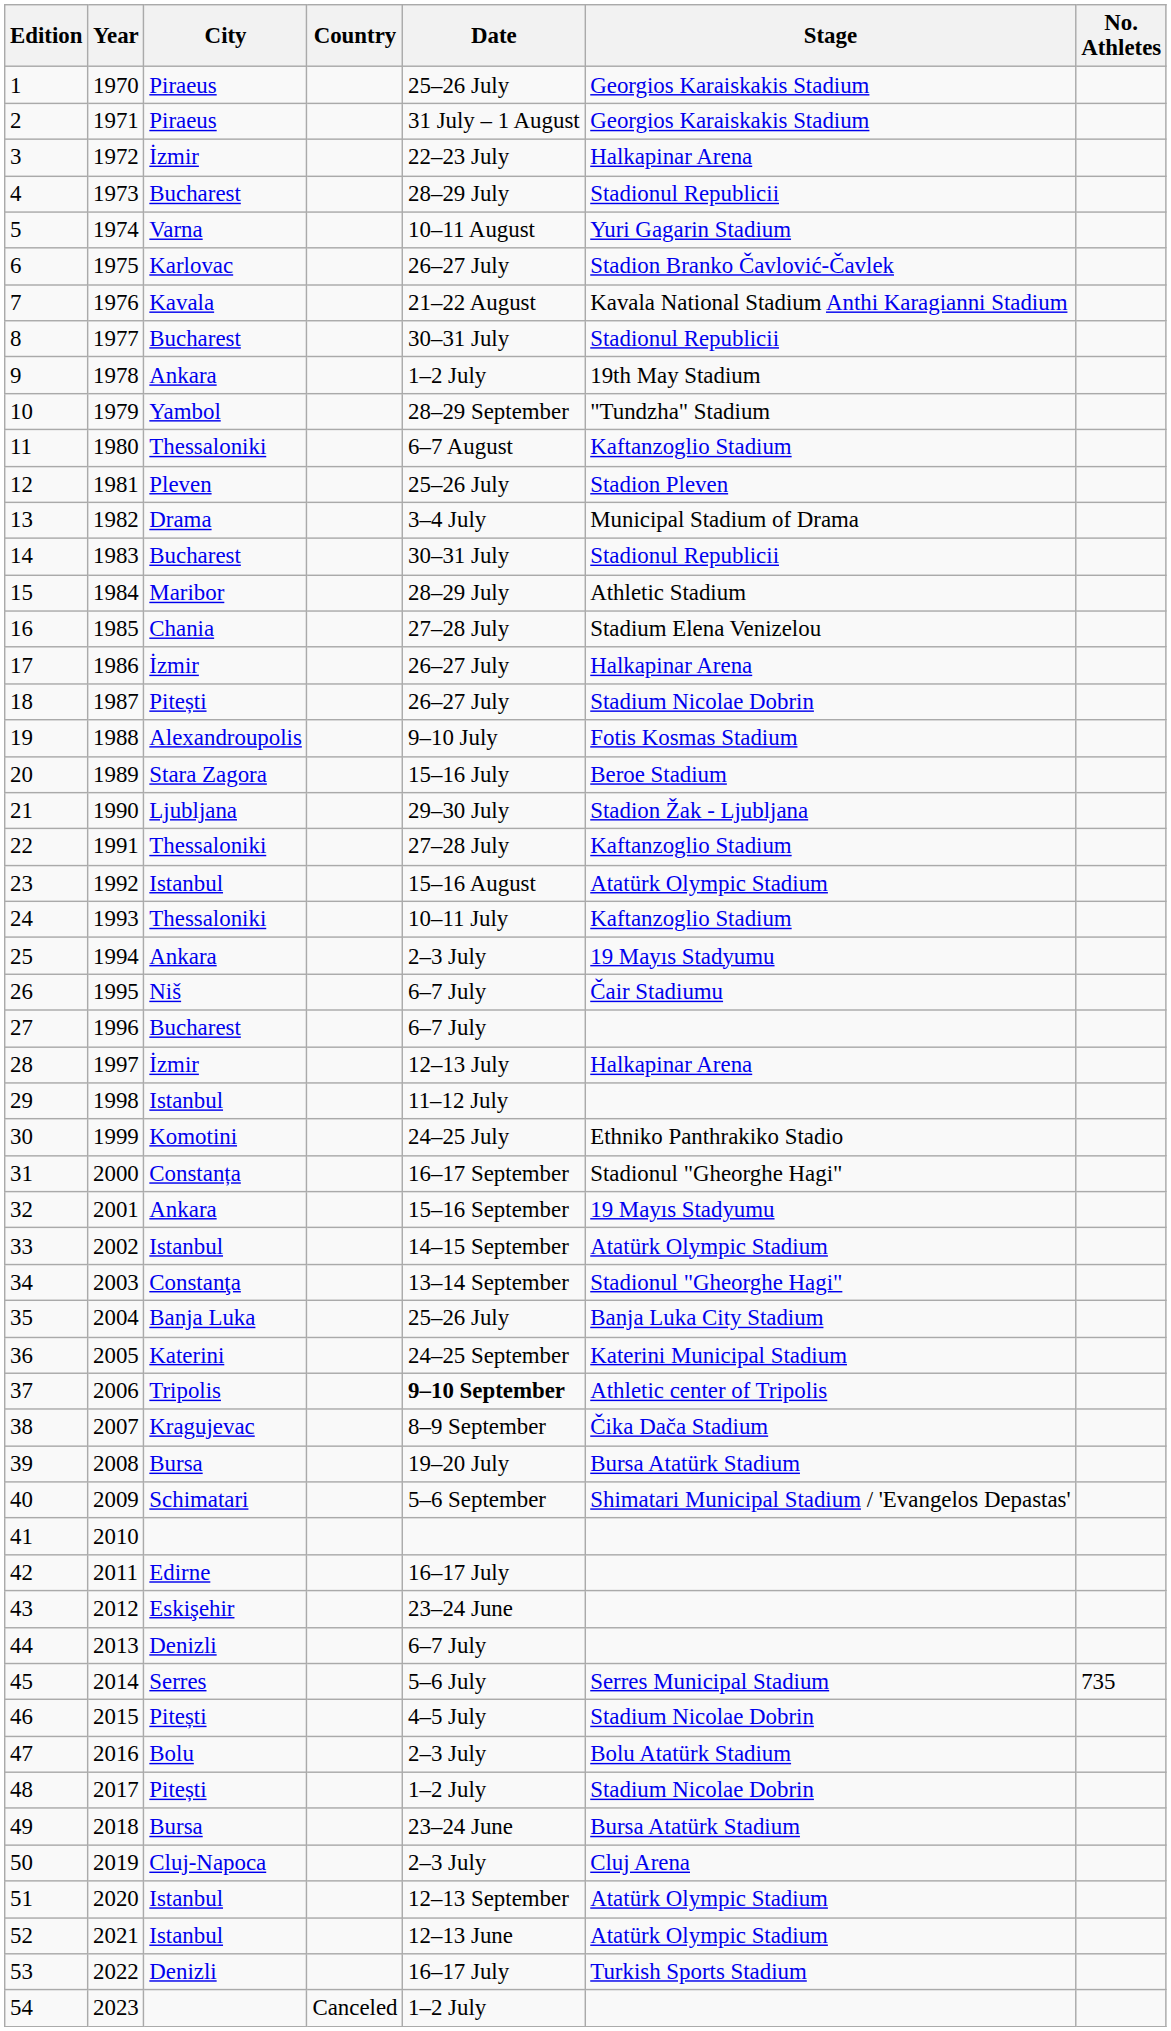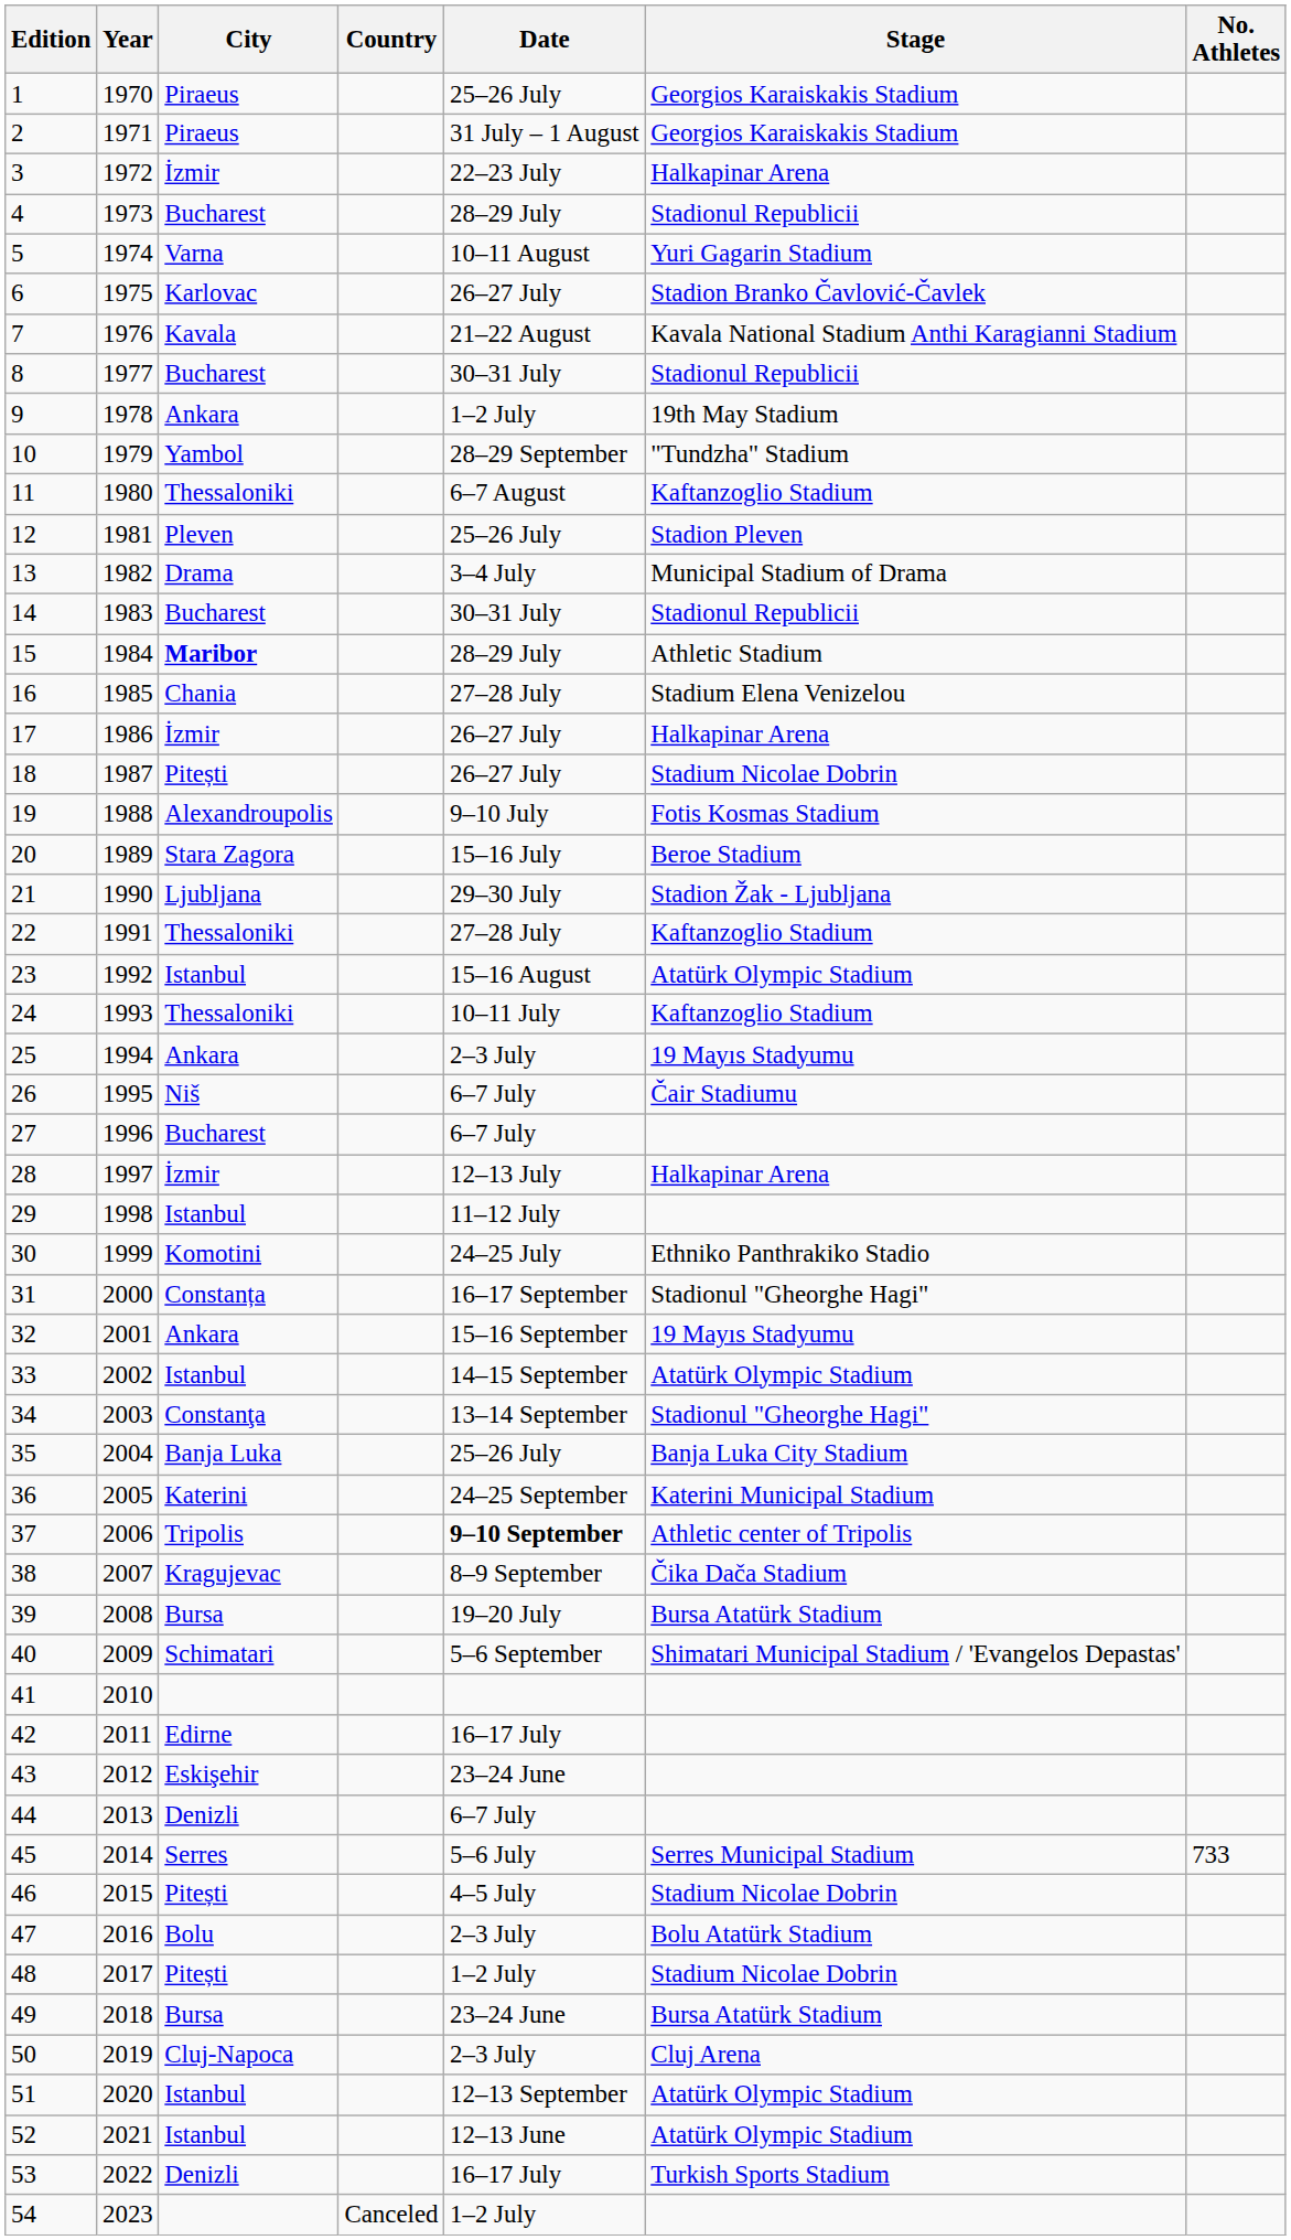15 | City: normal -> bold
45 | No. Athletes: 735 -> 733
